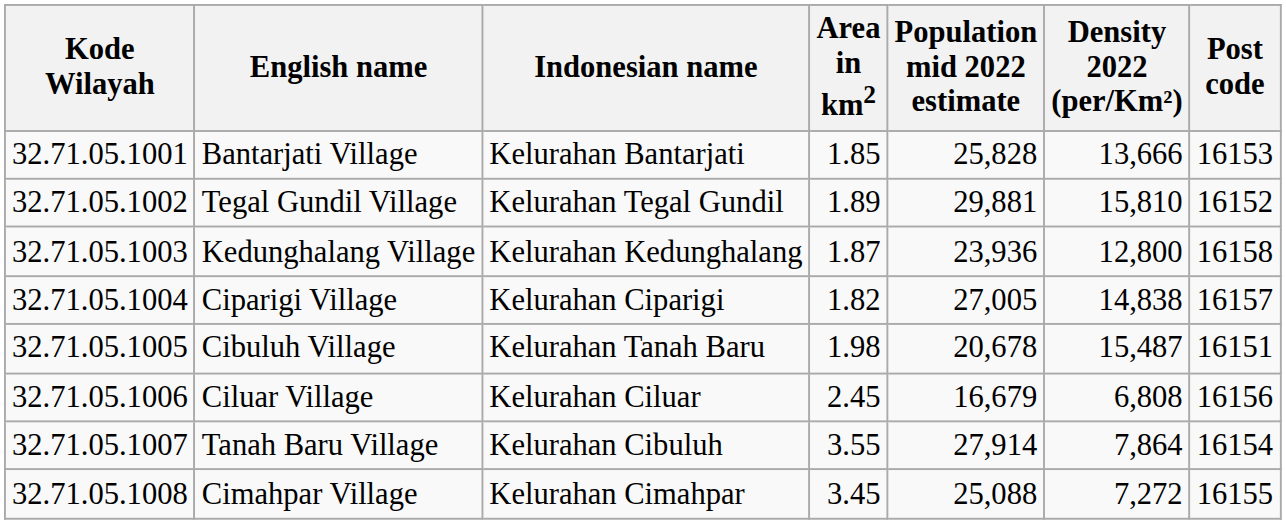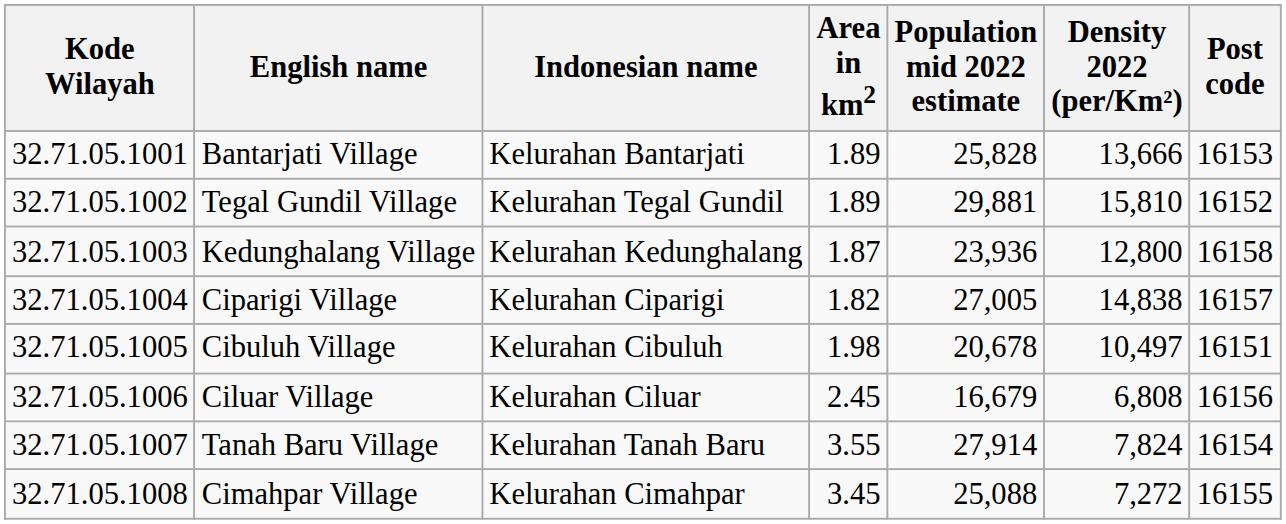Bantarjati Village | Area in km2: 1.85 -> 1.89
Cibuluh Village | Indonesian name: Kelurahan Tanah Baru -> Kelurahan Cibuluh
Cibuluh Village | Density 2022 (per/Km²): 15,487 -> 10,497
Tanah Baru Village | Indonesian name: Kelurahan Cibuluh -> Kelurahan Tanah Baru
Tanah Baru Village | Density 2022 (per/Km²): 7,864 -> 7,824
